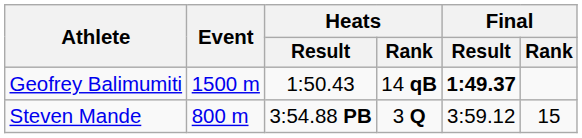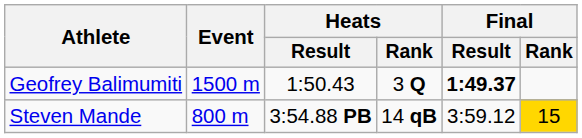Geofrey Balimumiti | Heats / Rank: 14 qB -> 3 Q
Steven Mande | Heats / Rank: 3 Q -> 14 qB
Steven Mande | Final / Rank: no background -> gold background
